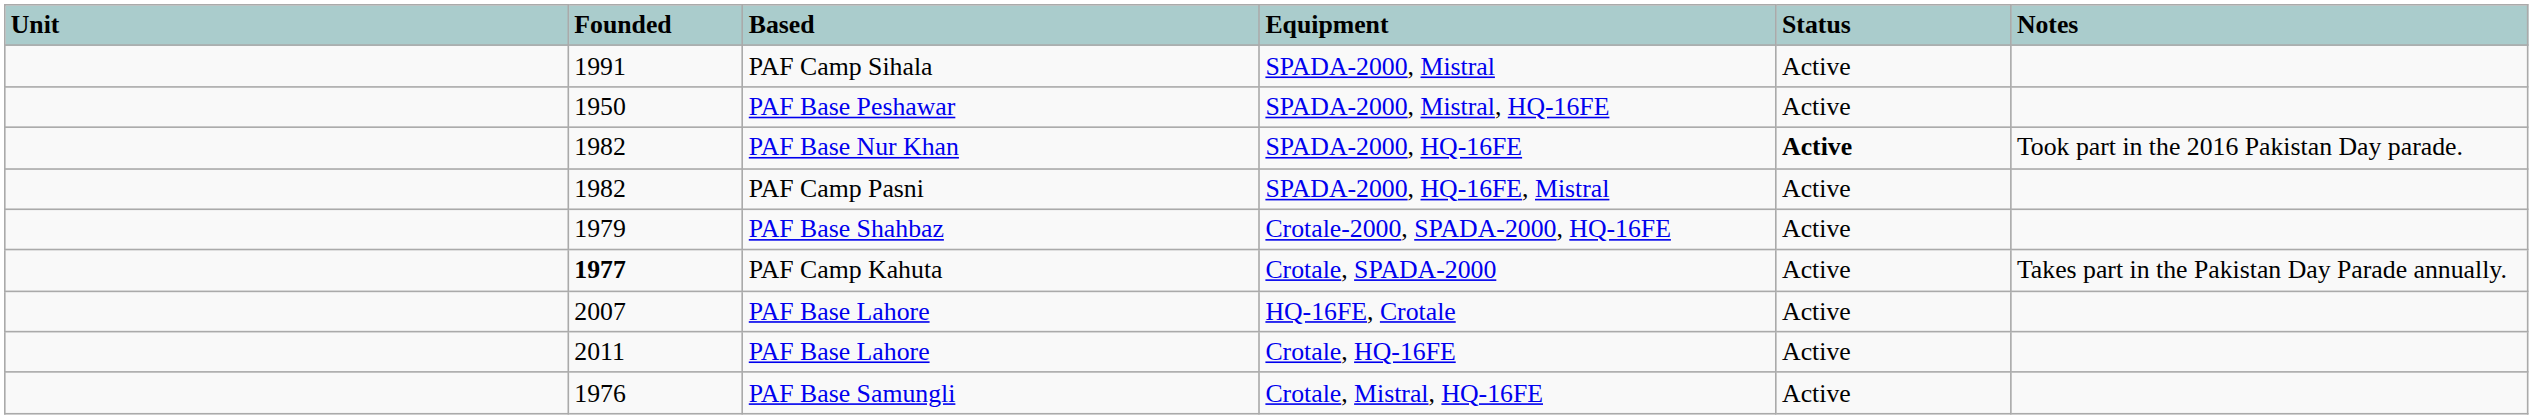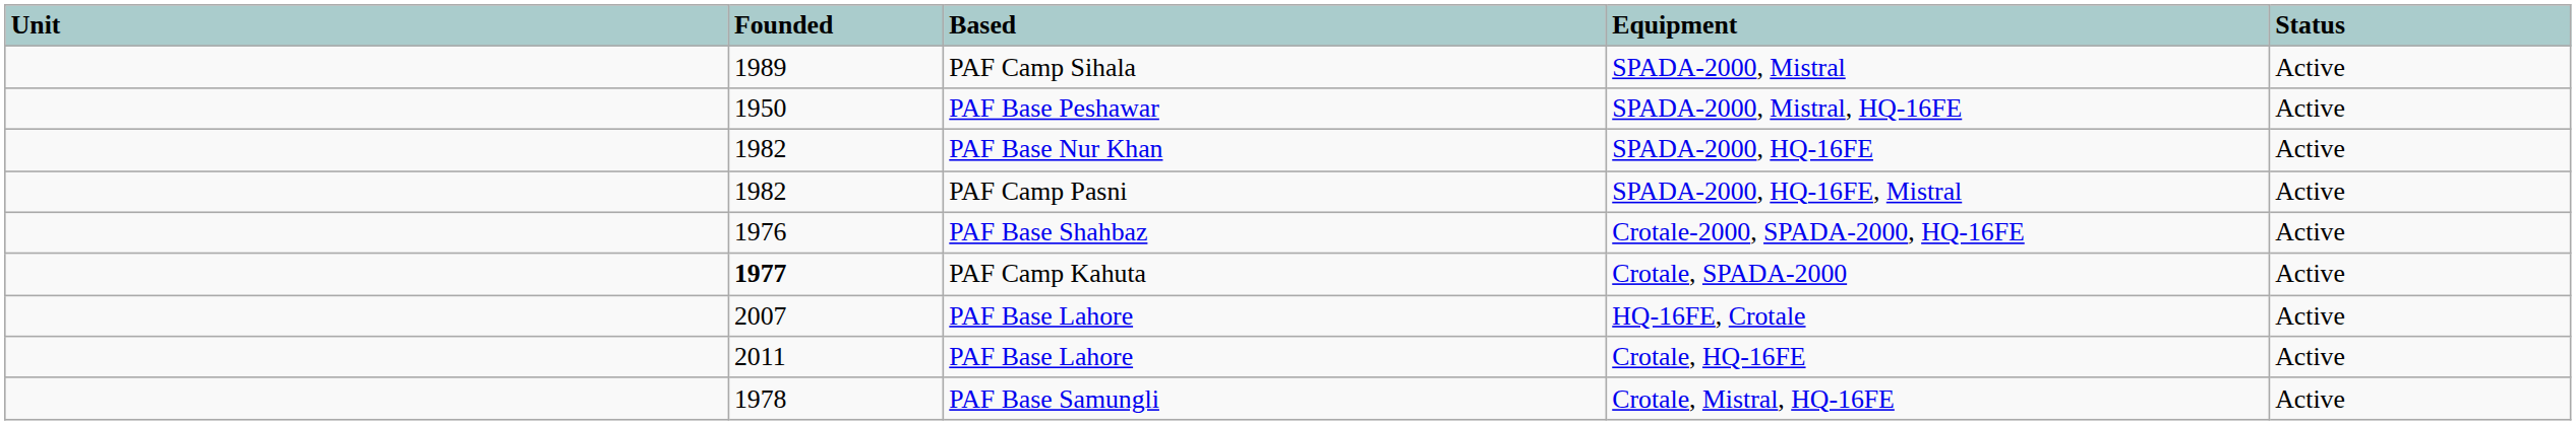- column: Notes | Took part in the 2016 Pakistan Day parade. | Takes part in the Pakistan Day Parade annually.
SPADA-2000, Mistral | Founded: 1991 -> 1989
SPADA-2000, HQ-16FE | Status: bold -> normal
Crotale-2000, SPADA-2000, HQ-16FE | Founded: 1979 -> 1976
Crotale, Mistral, HQ-16FE | Founded: 1976 -> 1978
